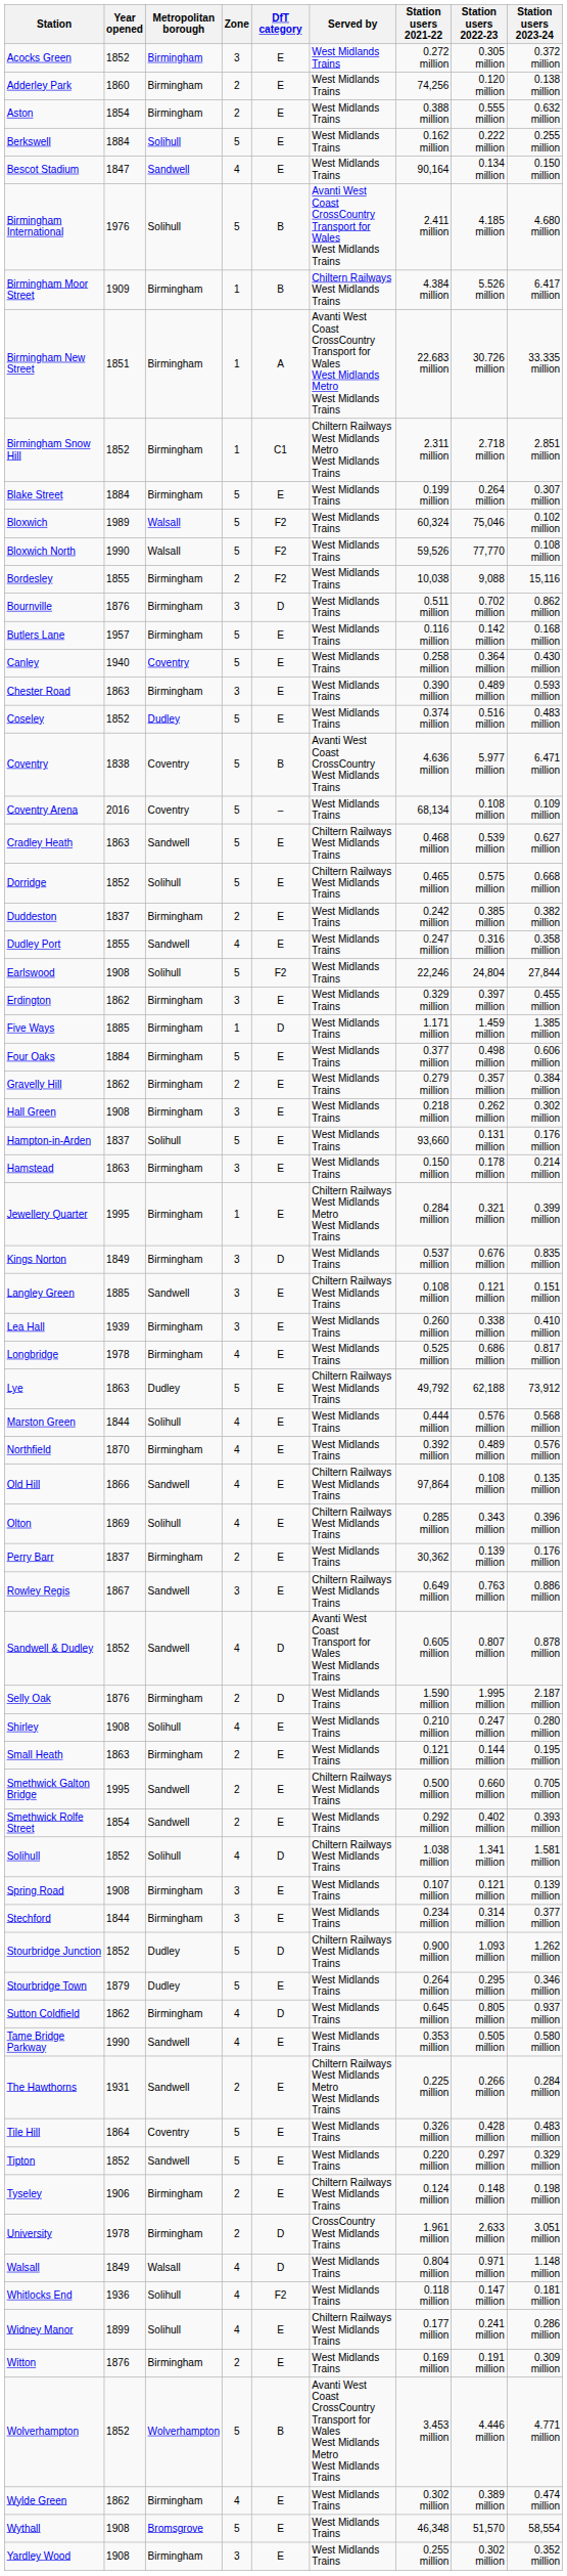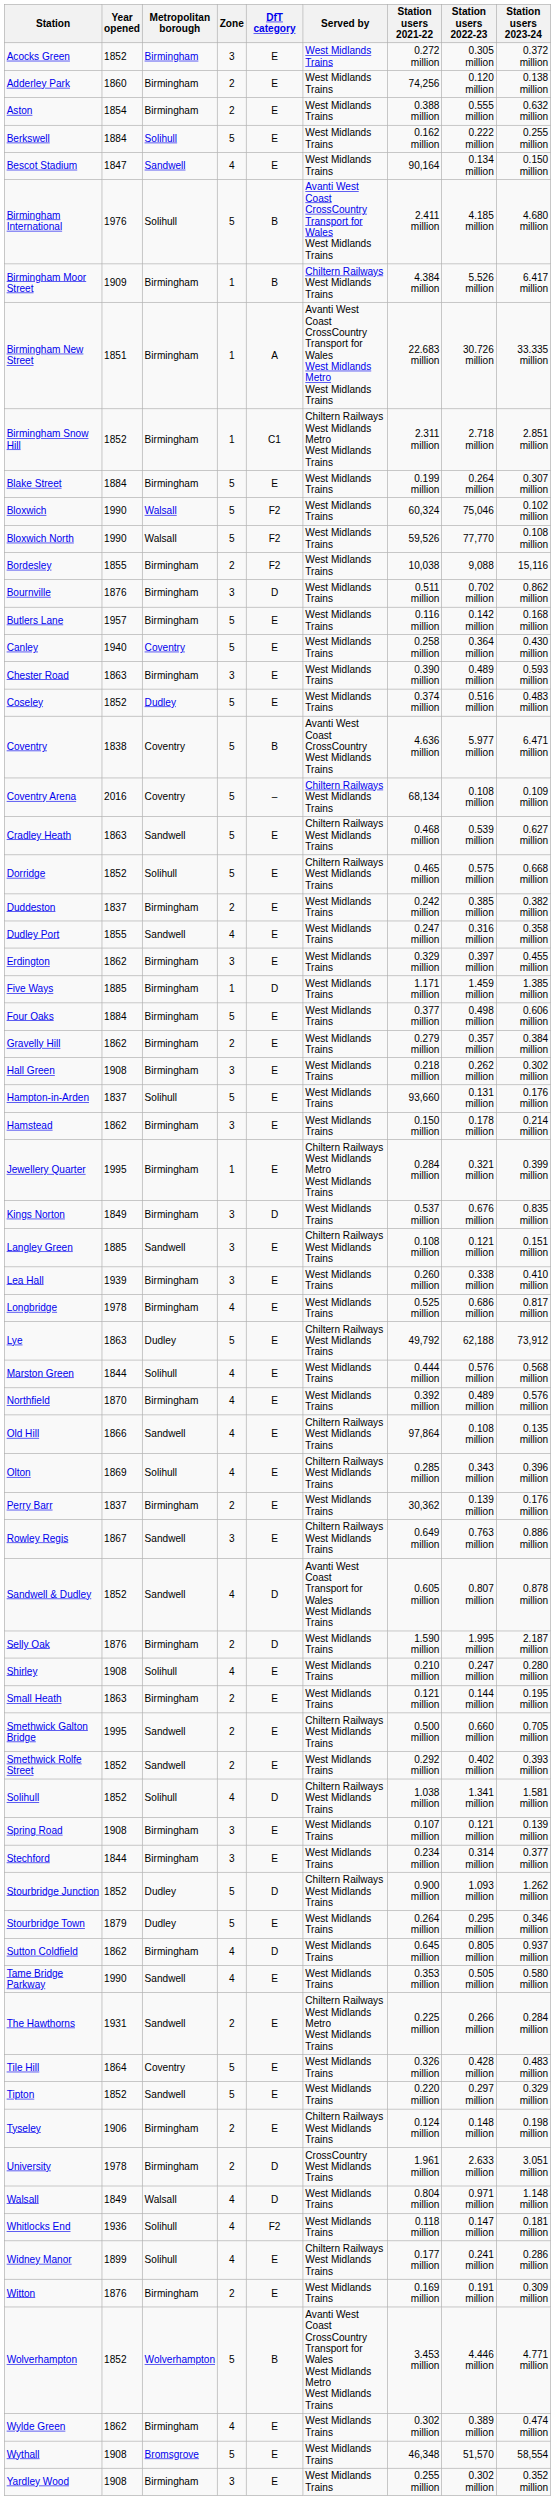Bloxwich | Year opened: 1989 -> 1990
Coventry Arena | Served by: West Midlands Trains -> Chiltern Railways West Midlands Trains
- row: Earlswood | 1908 | Solihull | 5 | F2 | West Midlands Trains | 22,246 | 24,804 | 27,844
Hamstead | Year opened: 1863 -> 1862
Smethwick Rolfe Street | Year opened: 1854 -> 1852
